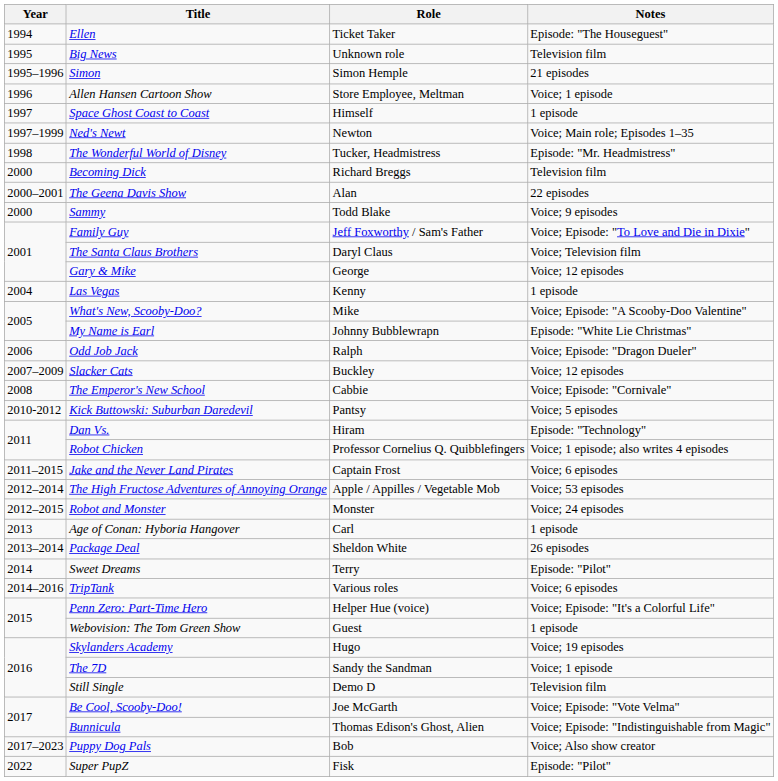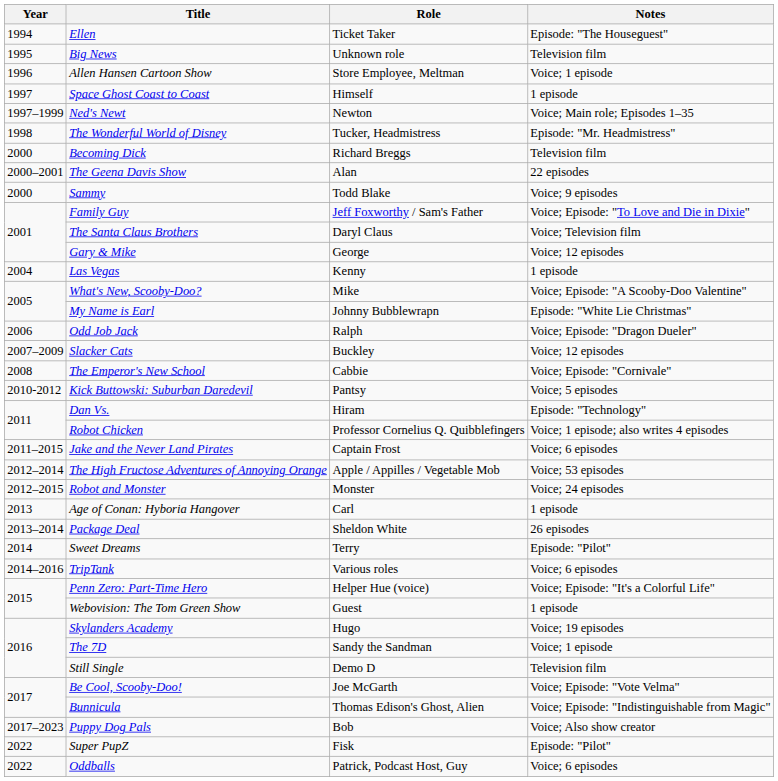- row: 1995–1996 | Simon | Simon Hemple | 21 episodes
+ row: 2022 | Oddballs | Patrick, Podcast Host, Guy | Voice; 6 episodes
